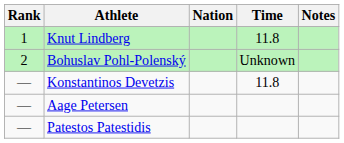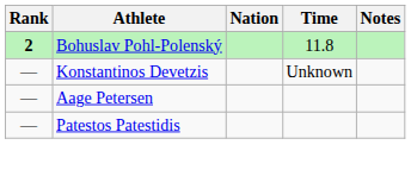- row: 1 | Knut Lindberg | 11.8
Bohuslav Pohl-Polenský | Rank: normal -> bold
Bohuslav Pohl-Polenský | Time: Unknown -> 11.8
Konstantinos Devetzis | Time: 11.8 -> Unknown
